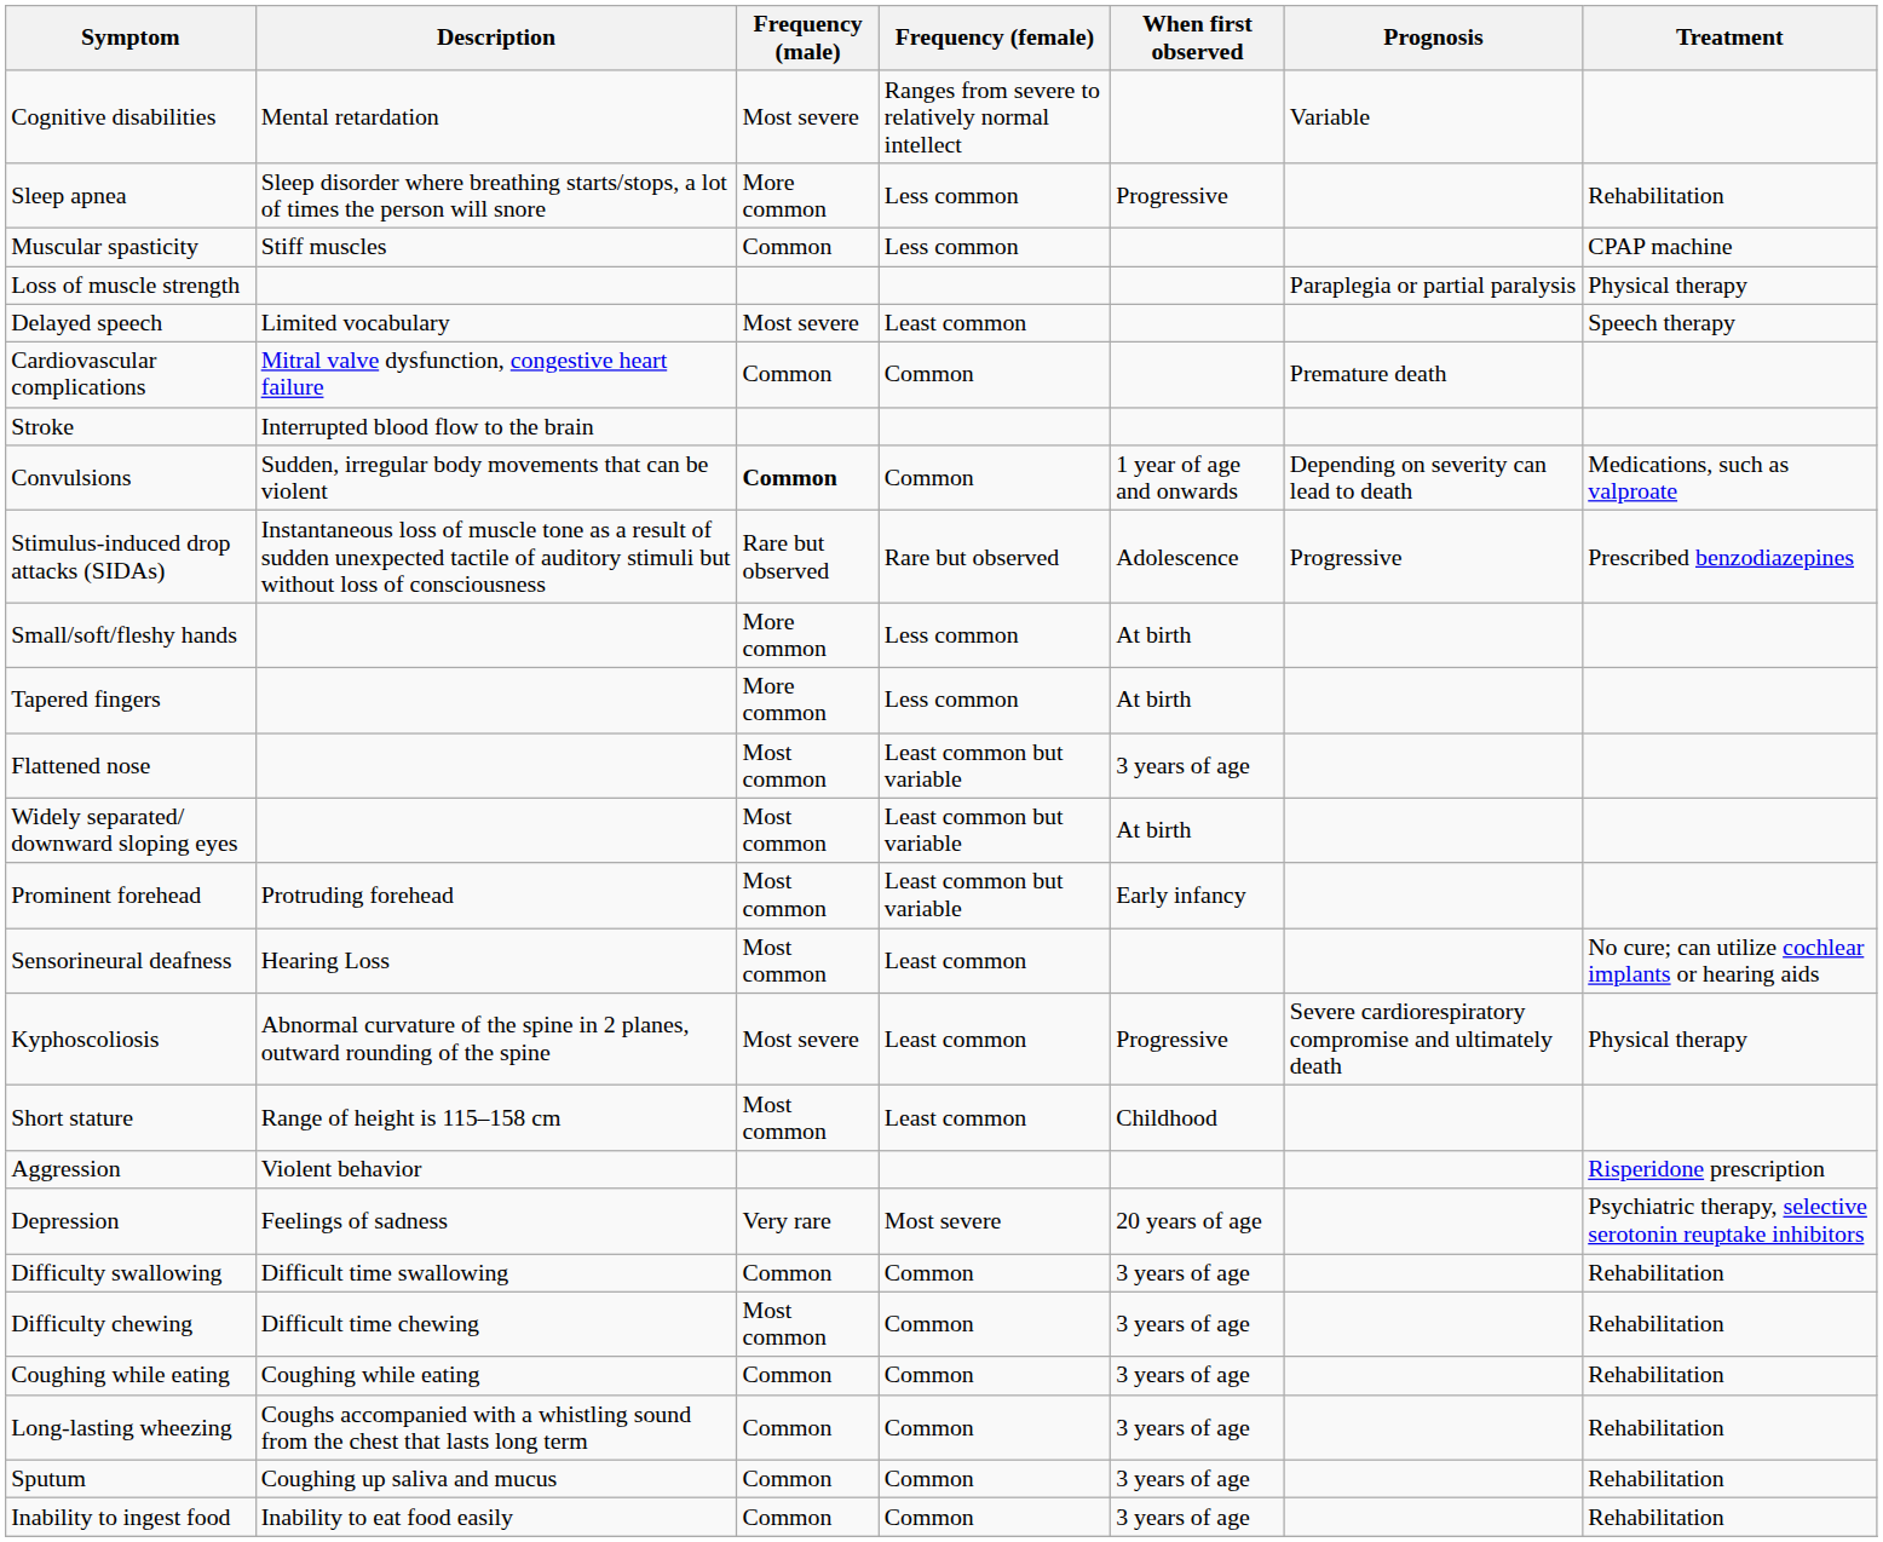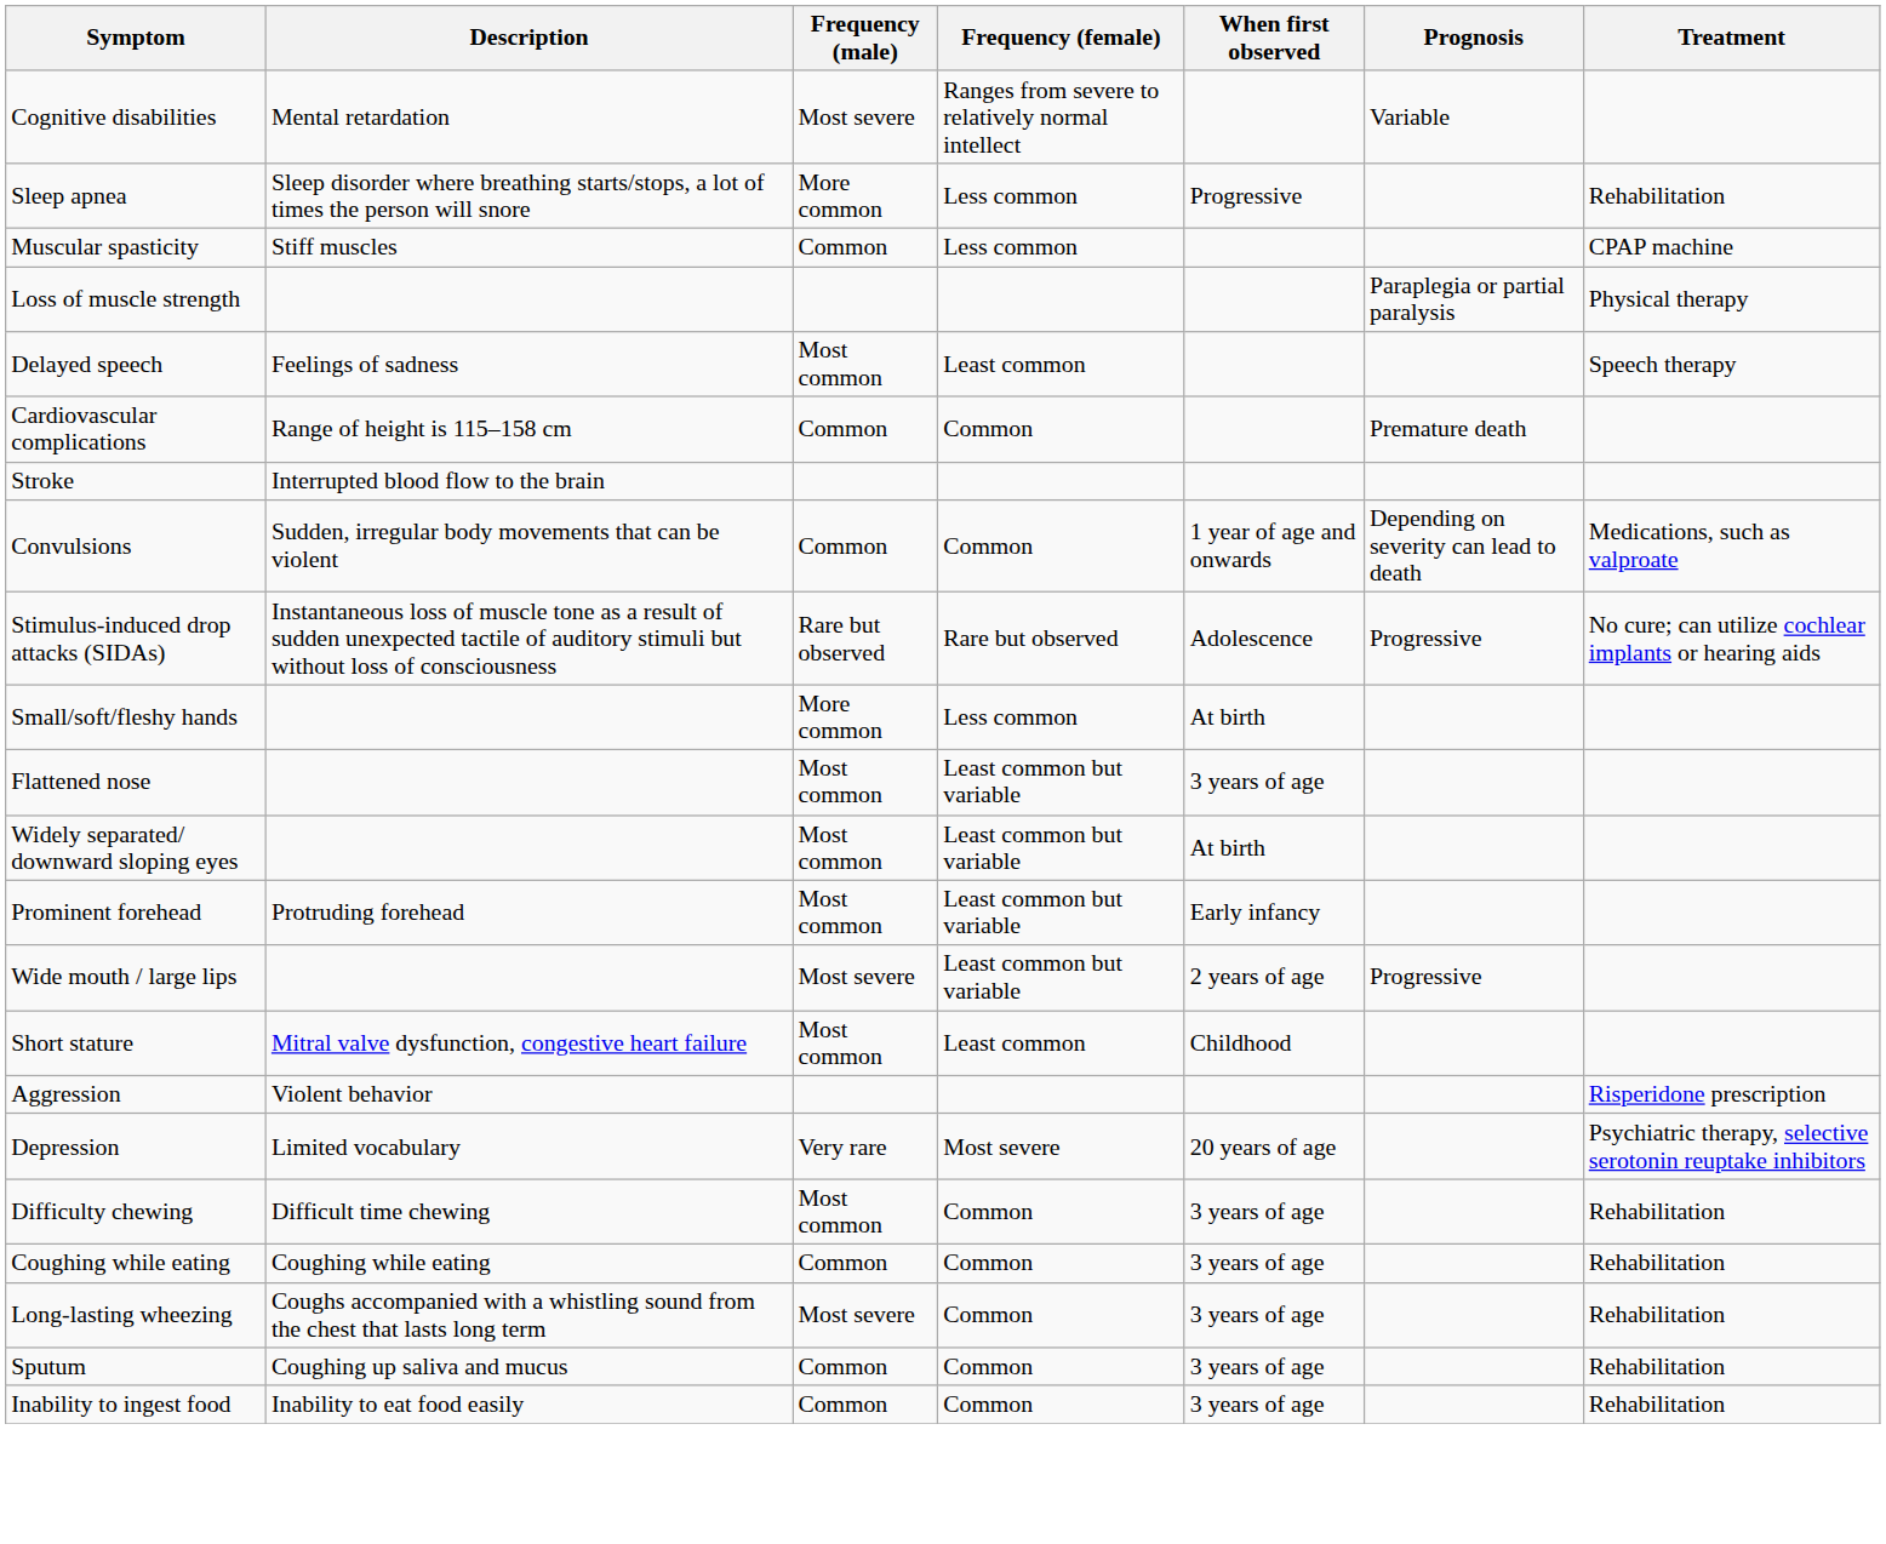Delayed speech | Description: Limited vocabulary -> Feelings of sadness
Delayed speech | Frequency (male): Most severe -> Most common
Cardiovascular complications | Description: Mitral valve dysfunction, congestive heart failure -> Range of height is 115–158 cm
Convulsions | Frequency (male): bold -> normal
Stimulus-induced drop attacks (SIDAs) | Treatment: Prescribed benzodiazepines -> No cure; can utilize cochlear implants or hearing aids
- row: Tapered fingers | More common | Less common | At birth
+ row: Wide mouth / large lips | Most severe | Least common but variable | 2 years of age | Progressive
- row: Sensorineural deafness | Hearing Loss | Most common | Least common | No cure; can utilize cochlear implants or hearing aids
- row: Kyphoscoliosis | Abnormal curvature of the spine in 2 planes, outward rounding of the spine | Most severe | Least common | Progressive | Severe cardiorespiratory compromise and ultimately death | Physical therapy
Short stature | Description: Range of height is 115–158 cm -> Mitral valve dysfunction, congestive heart failure
Depression | Description: Feelings of sadness -> Limited vocabulary
- row: Difficulty swallowing | Difficult time swallowing | Common | Common | 3 years of age | Rehabilitation
Long-lasting wheezing | Frequency (male): Common -> Most severe
